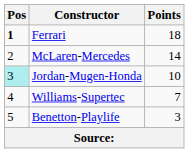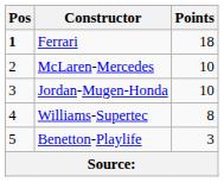McLaren-Mercedes | Points: 14 -> 10
Jordan-Mugen-Honda | Pos: paleturquoise background -> no background
Williams-Supertec | Points: 7 -> 8
